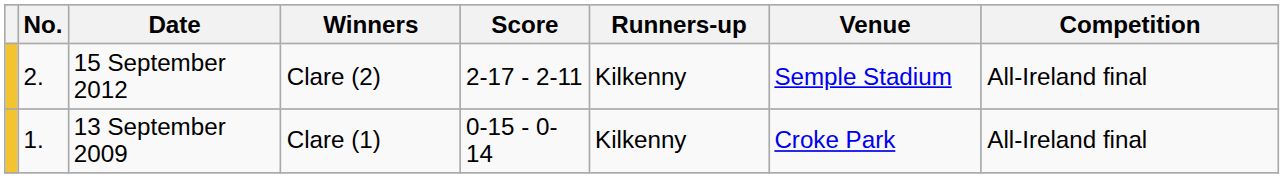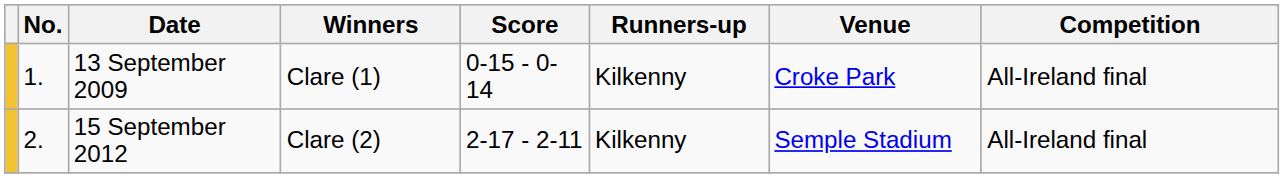rows swapped: 13 September 2009 <-> 15 September 2012
